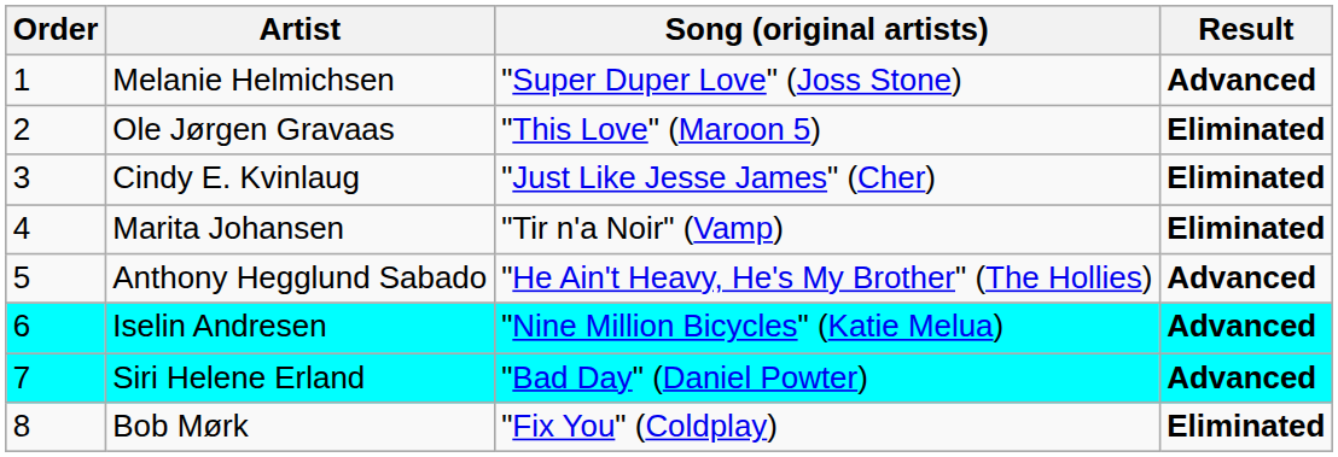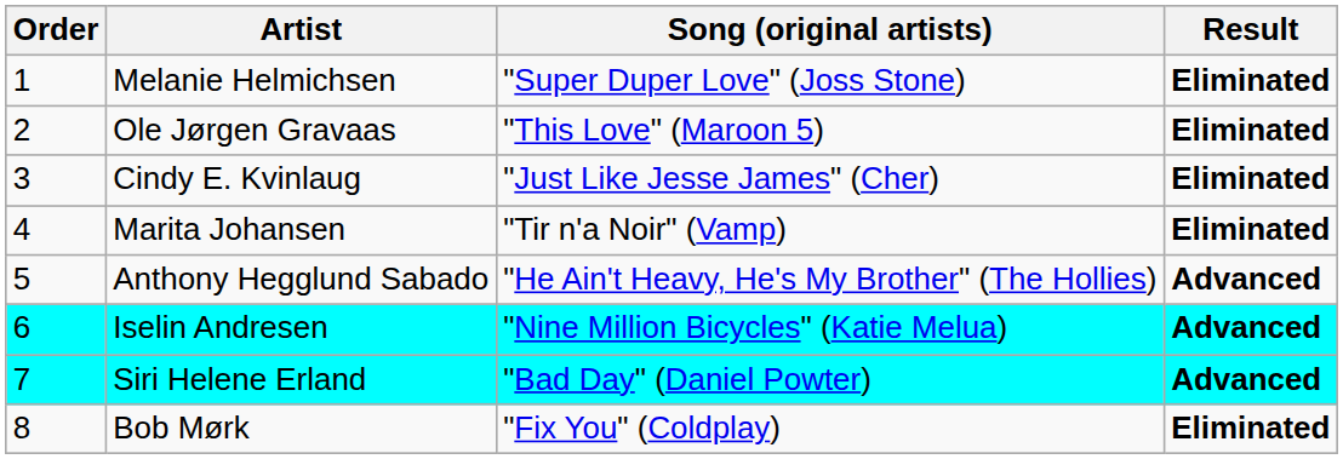Melanie Helmichsen | Result: Advanced -> Eliminated
